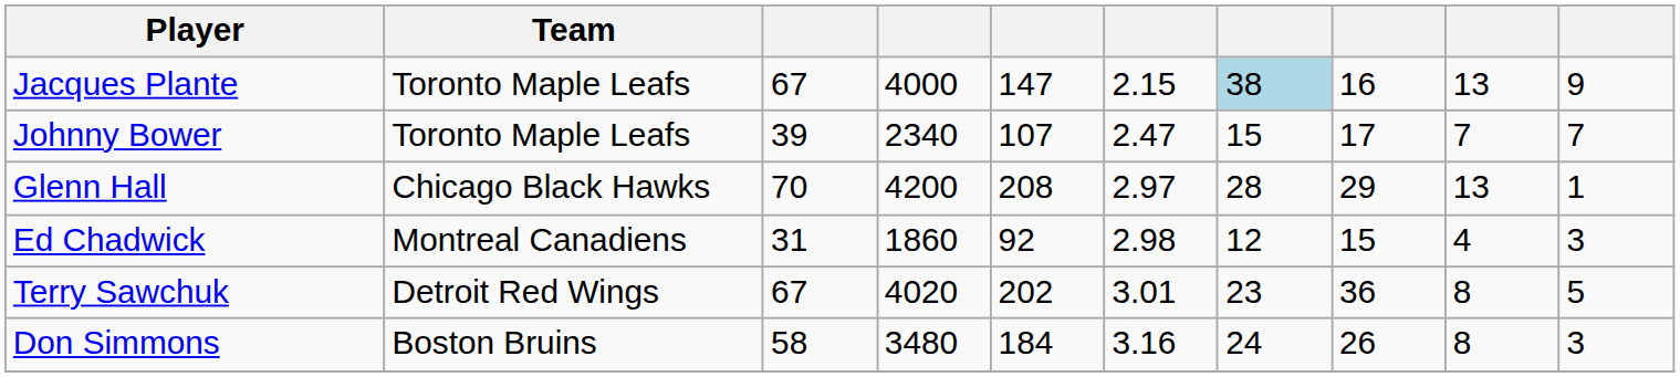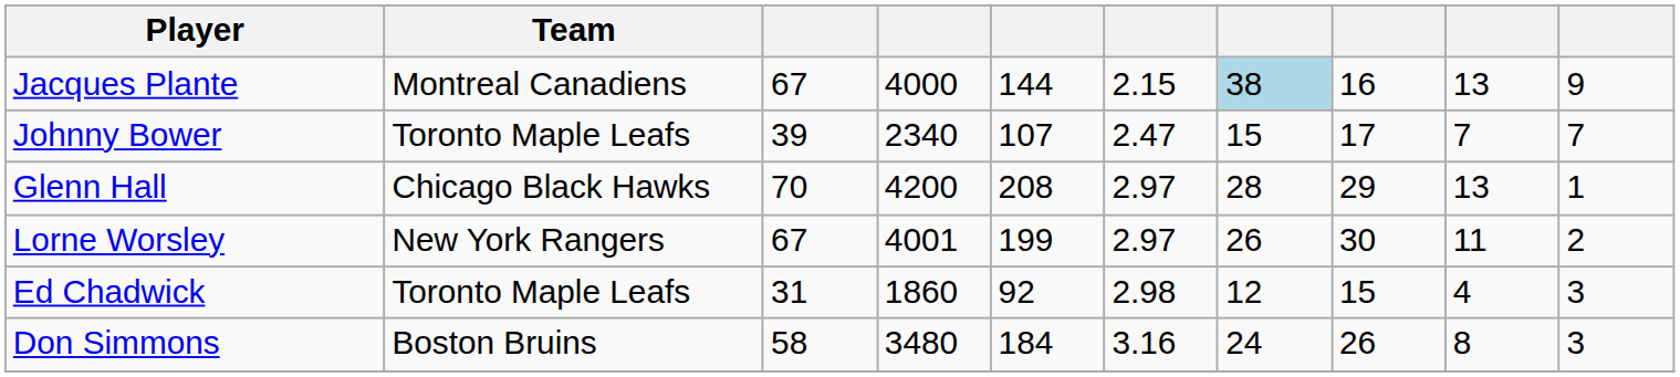Jacques Plante | Team: Toronto Maple Leafs -> Montreal Canadiens
Jacques Plante | column 5: 147 -> 144
+ row: Lorne Worsley | New York Rangers | 67 | 4001 | 199 | 2.97 | 26 | 30 | 11 | 2
Ed Chadwick | Team: Montreal Canadiens -> Toronto Maple Leafs
- row: Terry Sawchuk | Detroit Red Wings | 67 | 4020 | 202 | 3.01 | 23 | 36 | 8 | 5
